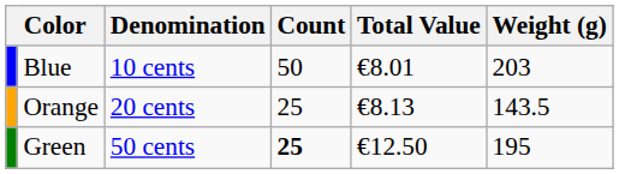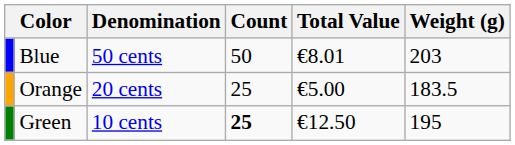Blue | Denomination: 10 cents -> 50 cents
Orange | Total Value: €8.13 -> €5.00
Orange | Weight (g): 143.5 -> 183.5
Green | Denomination: 50 cents -> 10 cents
